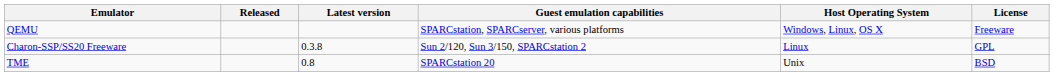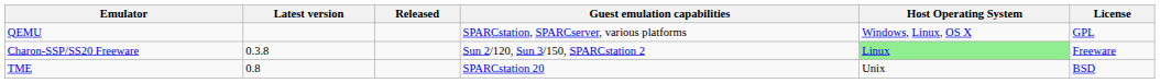columns swapped: Latest version <-> Released
QEMU | License: Freeware -> GPL
Charon-SSP/SS20 Freeware | Host Operating System: no background -> lightgreen background
Charon-SSP/SS20 Freeware | License: GPL -> Freeware
